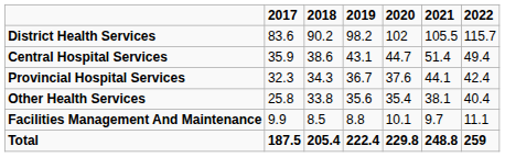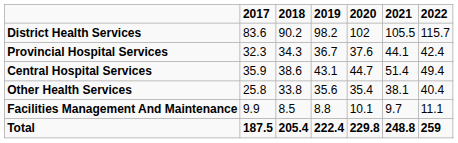rows swapped: Central Hospital Services <-> Provincial Hospital Services
